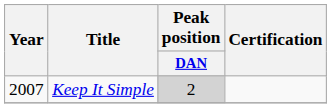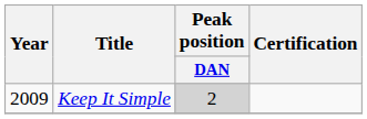Keep It Simple | Year: 2007 -> 2009
